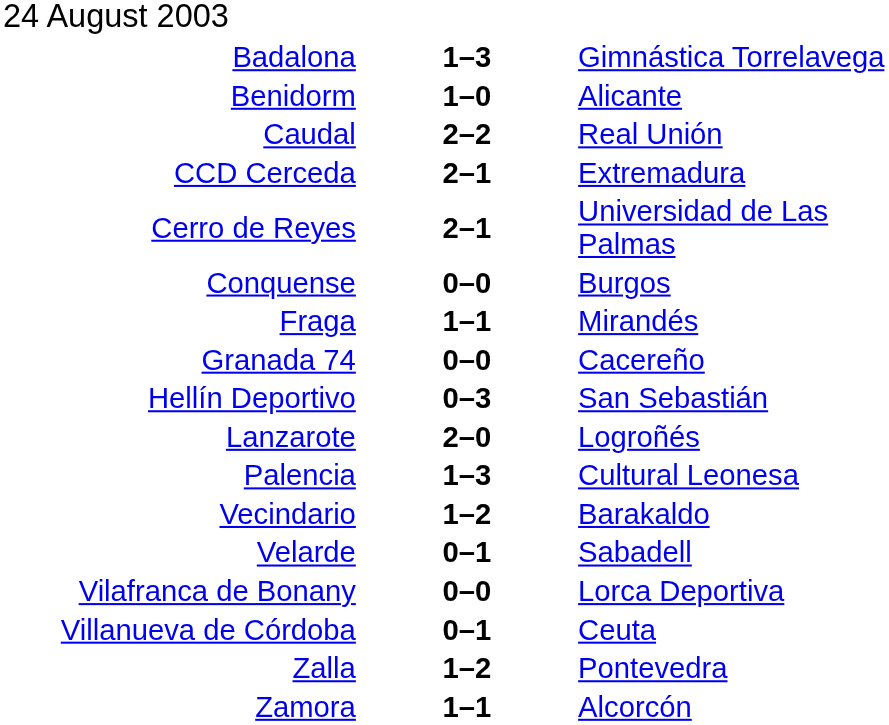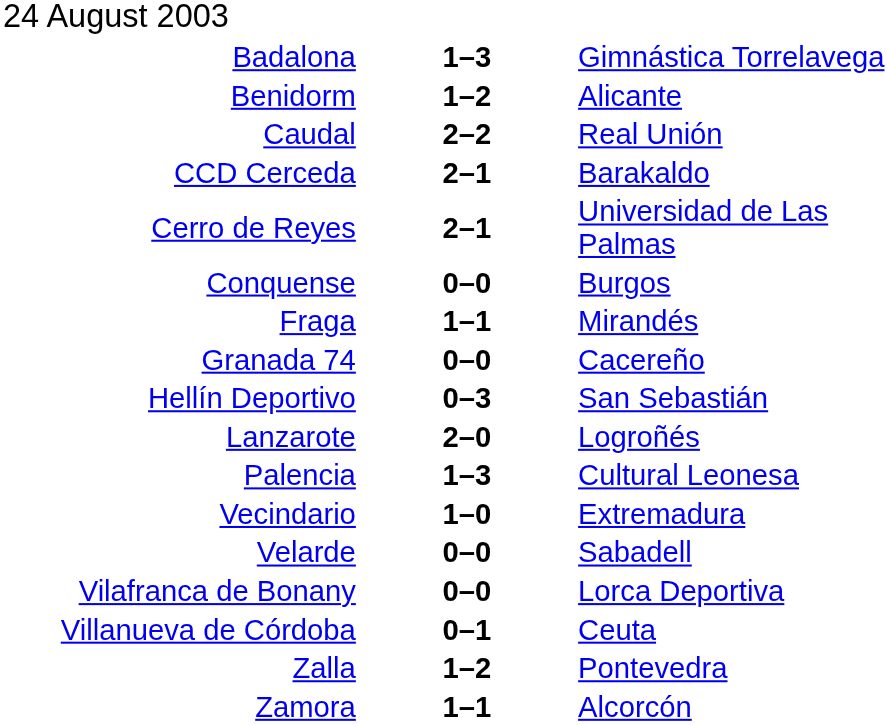Benidorm | column 2: 1–0 -> 1–2
CCD Cerceda | column 3: Extremadura -> Barakaldo
Vecindario | column 2: 1–2 -> 1–0
Vecindario | column 3: Barakaldo -> Extremadura
Velarde | column 2: 0–1 -> 0–0
